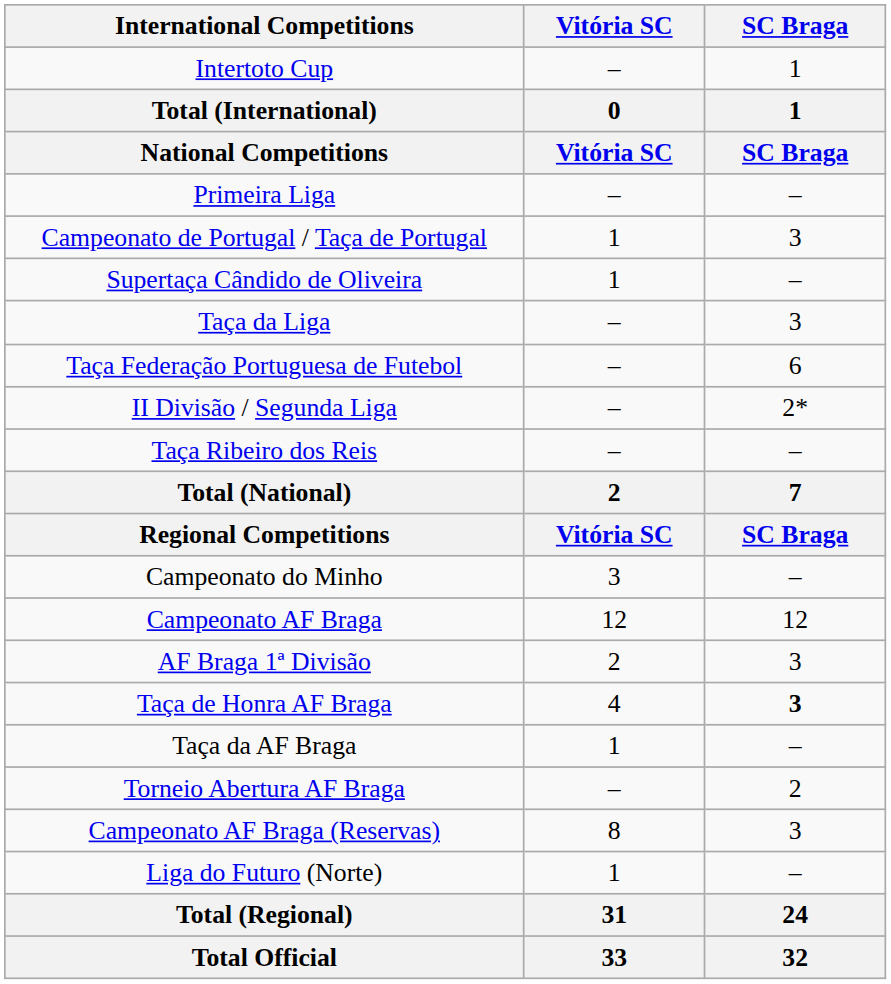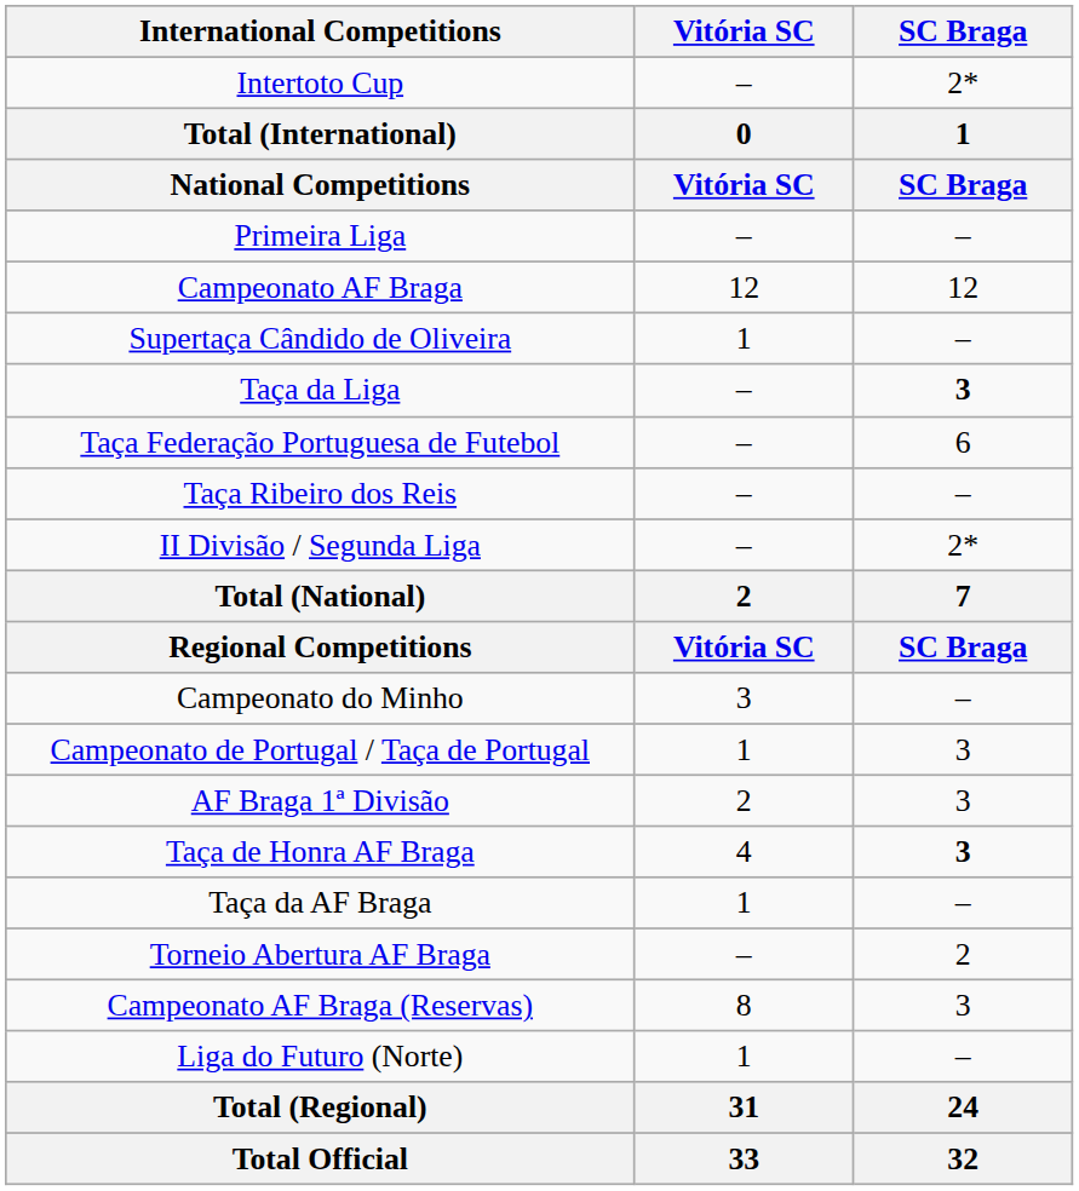Intertoto Cup | SC Braga: 1 -> 2*
rows swapped: Campeonato de Portugal / Taça de Portugal <-> Campeonato AF Braga
Taça da Liga | SC Braga: normal -> bold
rows swapped: Taça Ribeiro dos Reis <-> II Divisão / Segunda Liga
